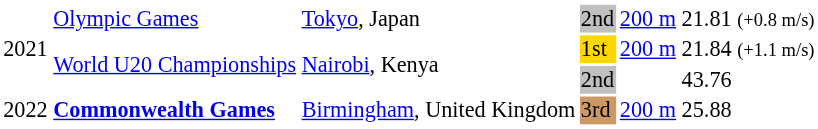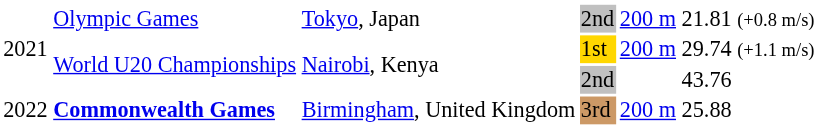1st | column 6: 21.84 -> 29.74
